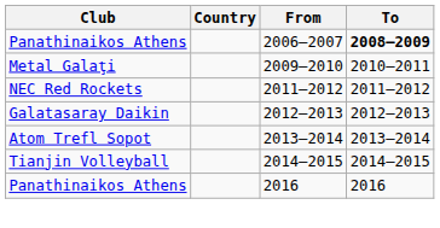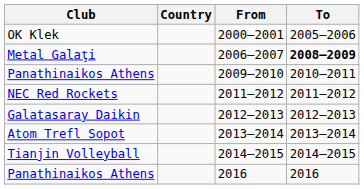+ row: OK Klek | 2000–2001 | 2005–2006
2006–2007 | Club: Panathinaikos Athens -> Metal Galaţi
2009–2010 | Club: Metal Galaţi -> Panathinaikos Athens
